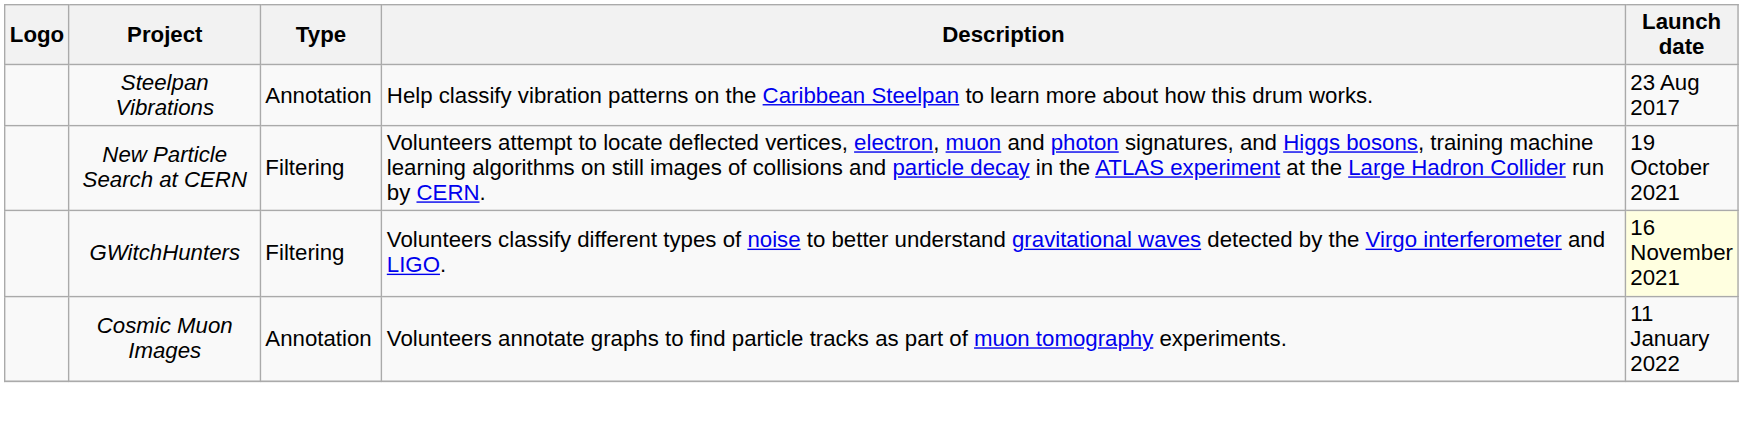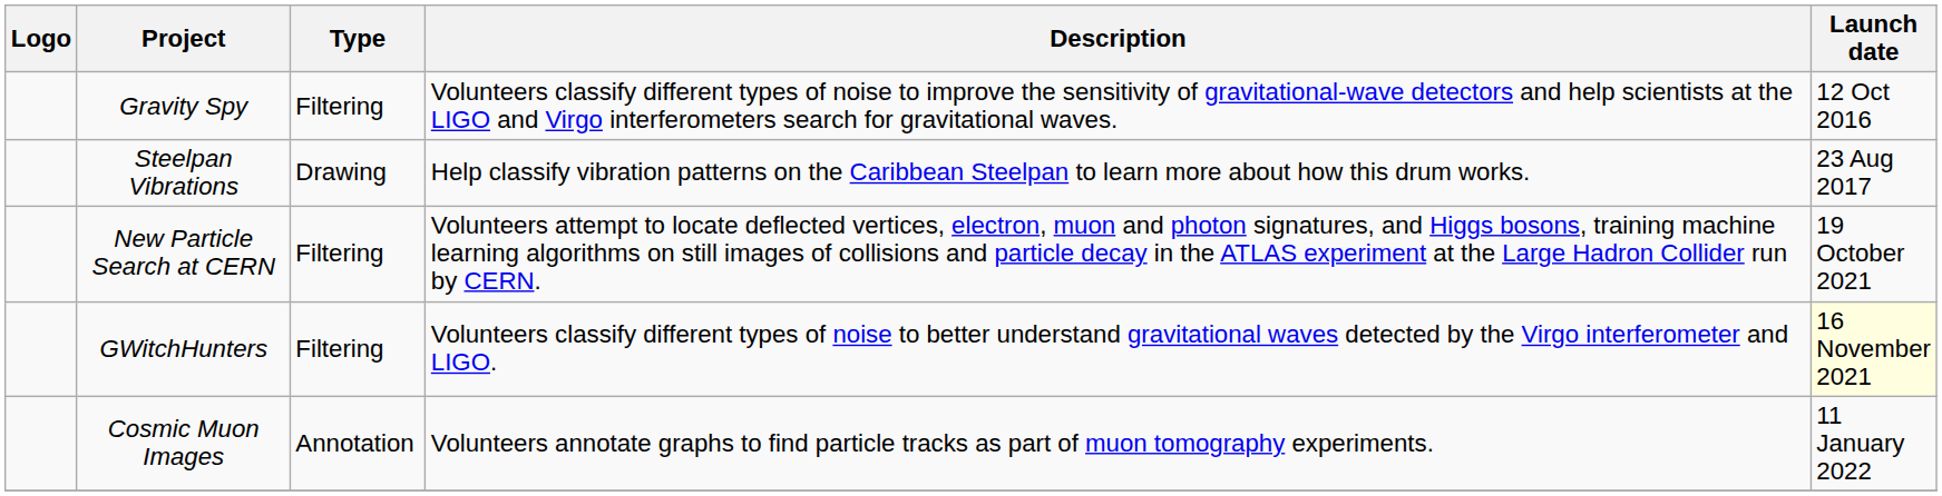+ row: Gravity Spy | Filtering | Volunteers classify different types of noise to improve the sensitivity of gravitational-wave detectors and help scientists at the LIGO and Virgo interferometers search for gravitational waves. | 12 Oct 2016
Steelpan Vibrations | Type: Annotation -> Drawing
